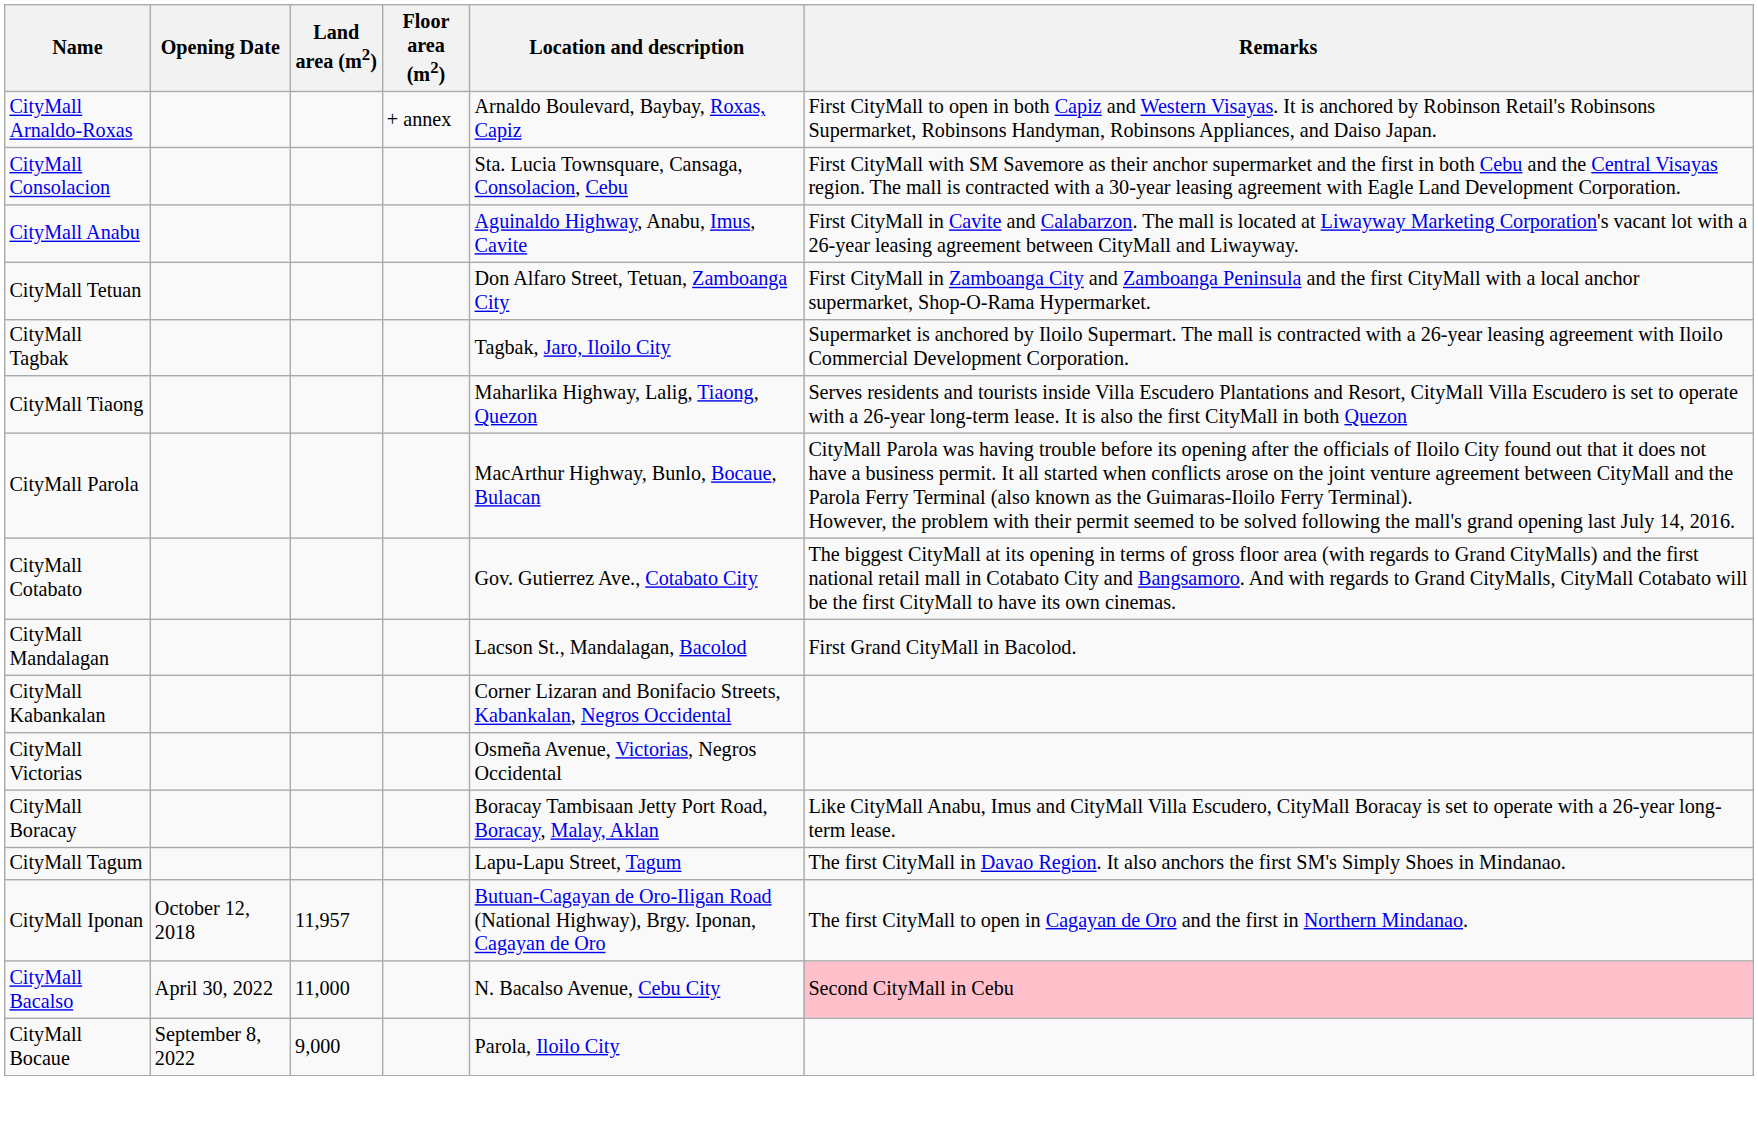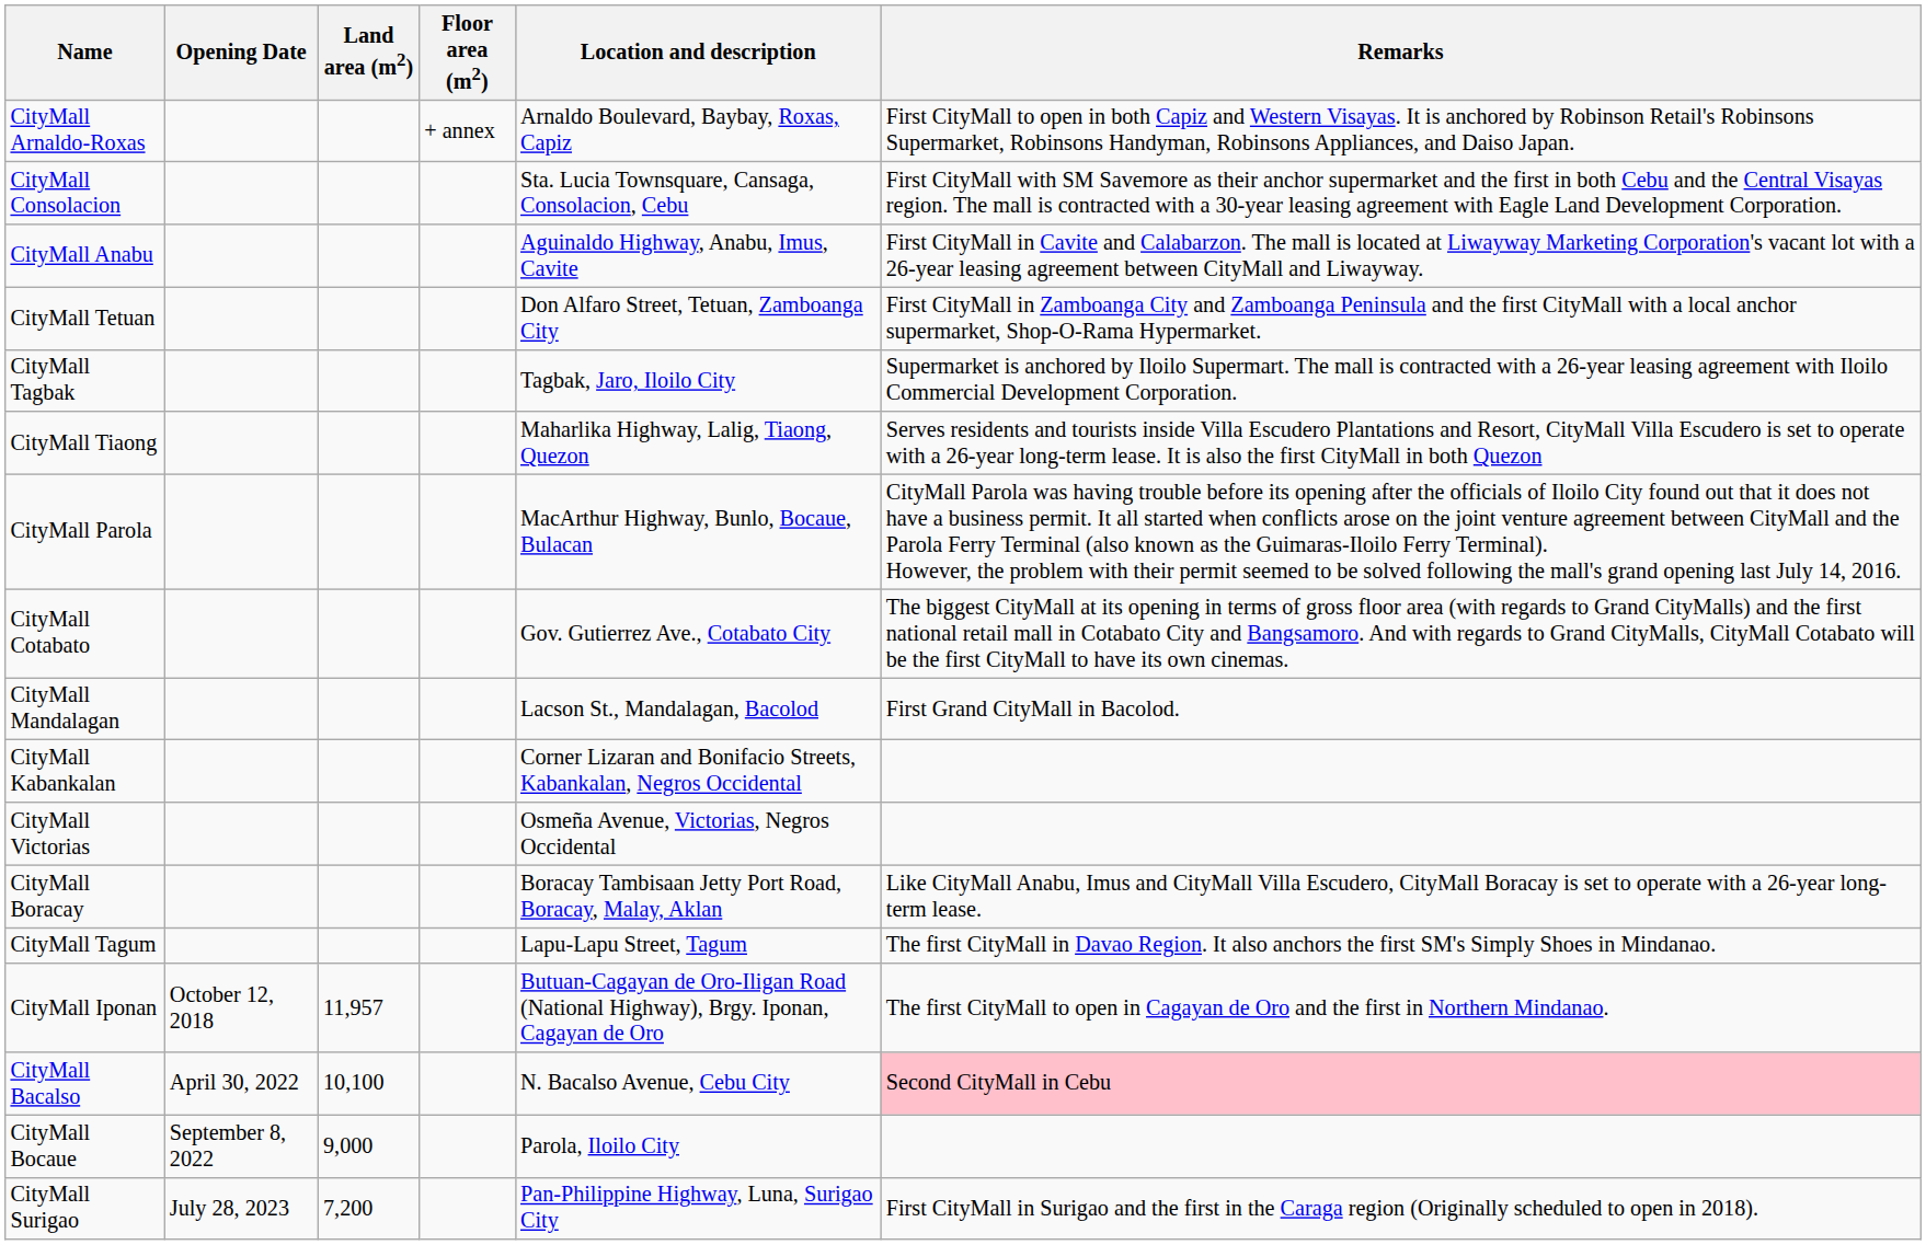CityMall Bacalso | Land area (m2): 11,000 -> 10,100
+ row: CityMall Surigao | July 28, 2023 | 7,200 | Pan-Philippine Highway, Luna, Surigao City | First CityMall in Surigao and the first in the Caraga region (Originally scheduled to open in 2018).
